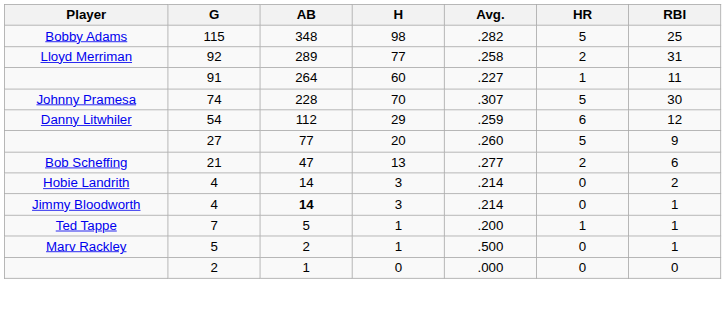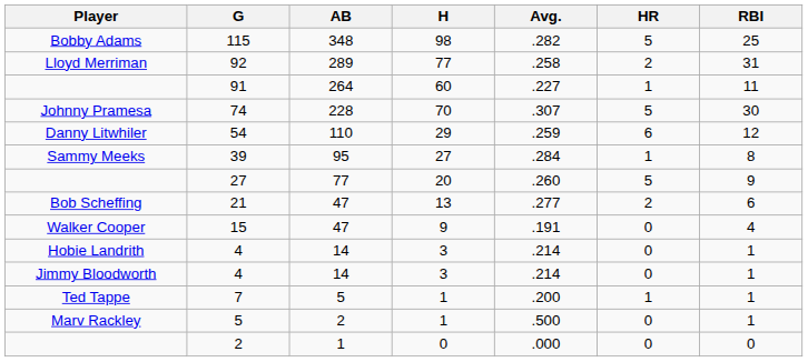54 | AB: 112 -> 110
+ row: Sammy Meeks | 39 | 95 | 27 | .284 | 1 | 8
+ row: Walker Cooper | 15 | 47 | 9 | .191 | 0 | 4
Hobie Landrith / 4 | RBI: 2 -> 1
Jimmy Bloodworth / 4 | AB: bold -> normal
